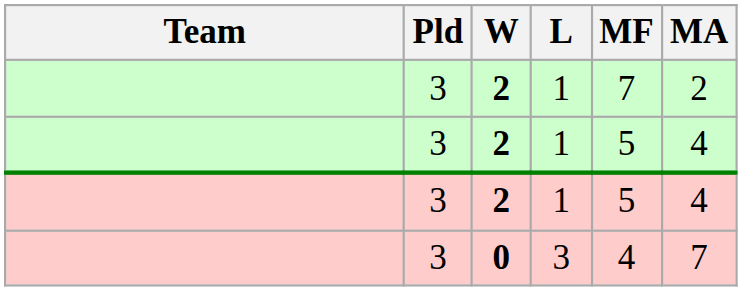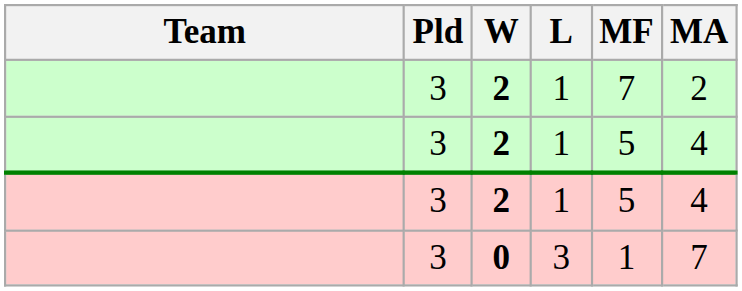0 | MF: 4 -> 1
